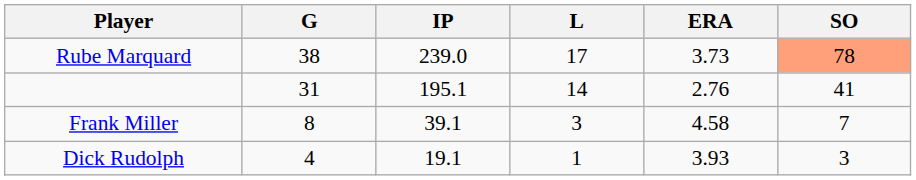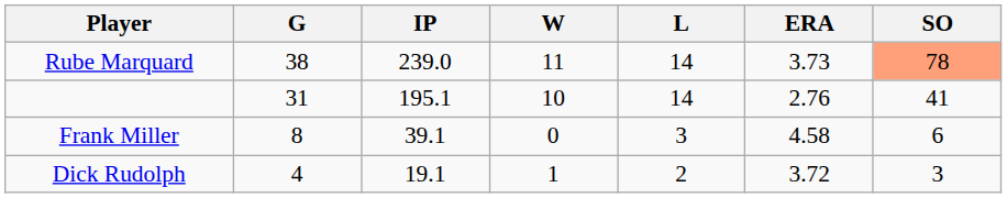+ column: W | 11 | 10 | 0 | 1
Rube Marquard | L: 17 -> 14
Frank Miller | SO: 7 -> 6
Dick Rudolph | L: 1 -> 2
Dick Rudolph | ERA: 3.93 -> 3.72
